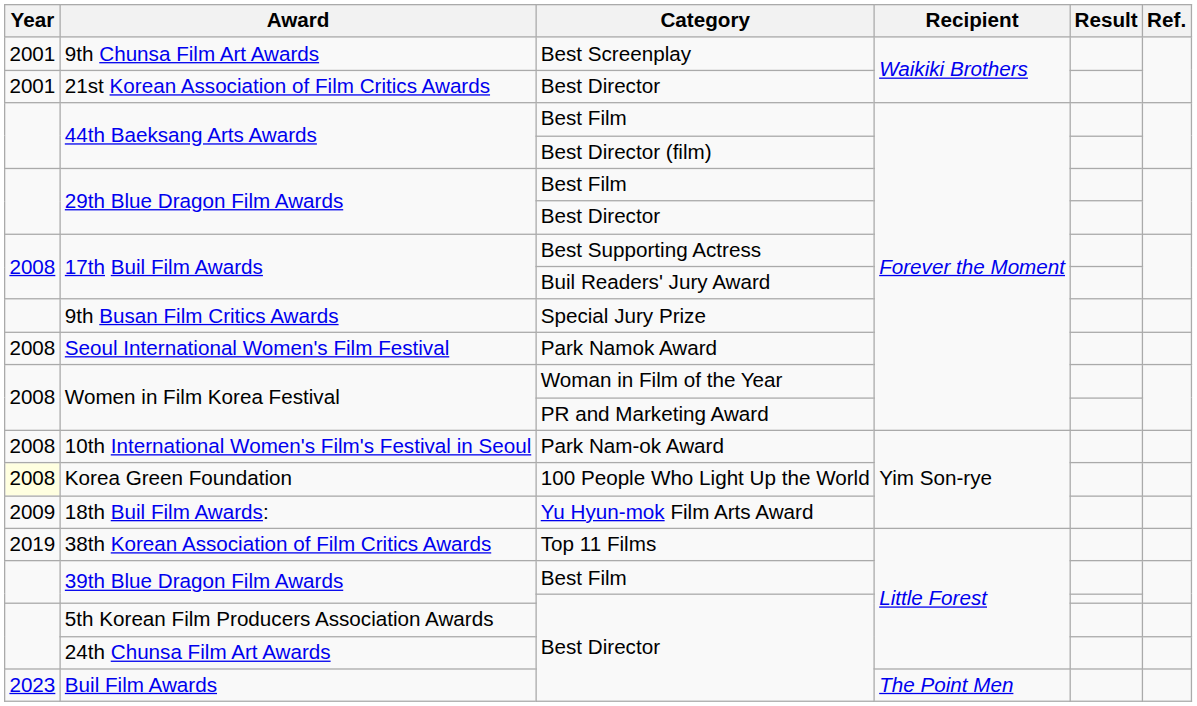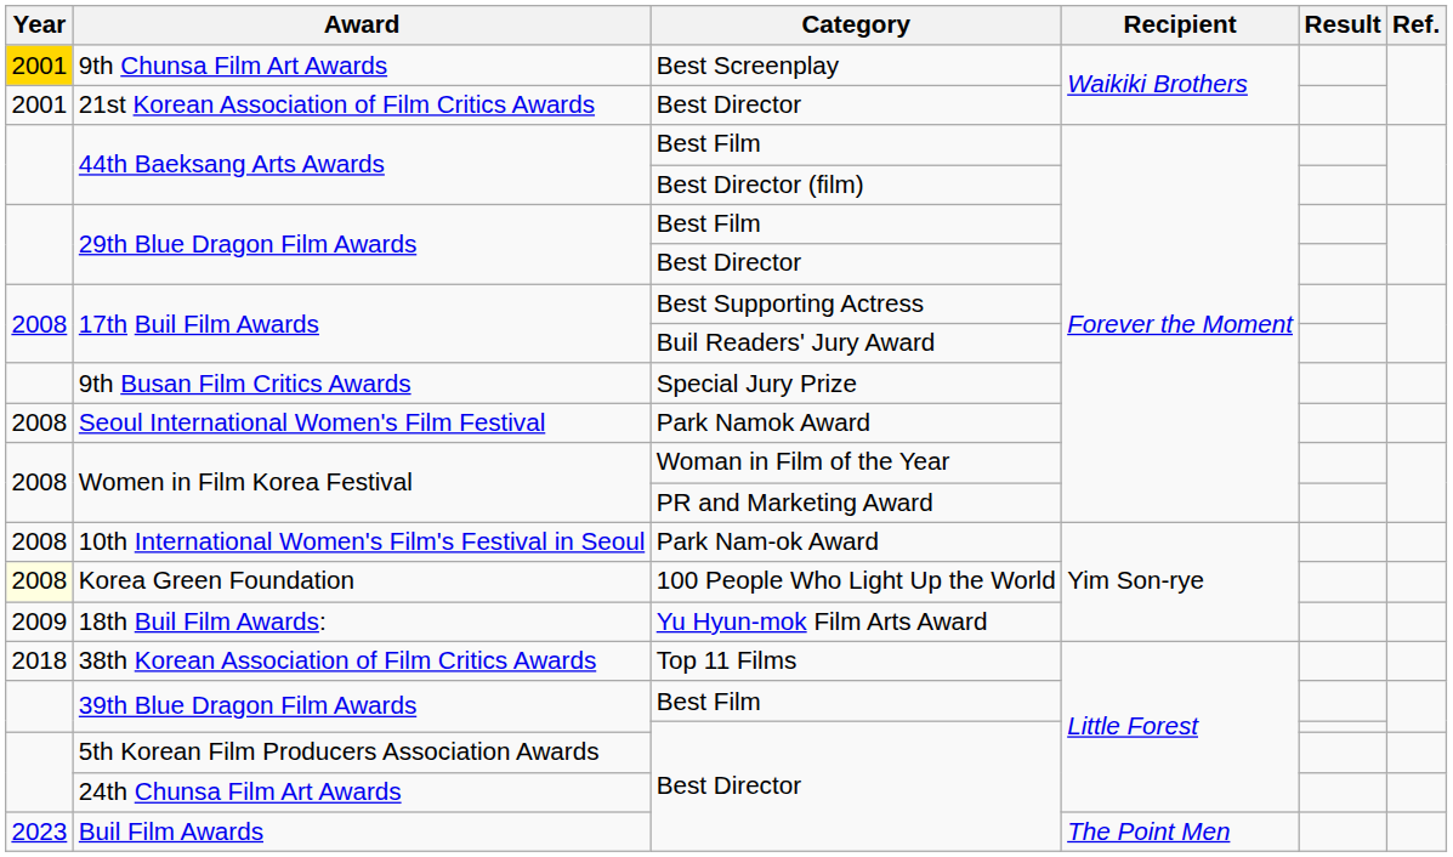9th Chunsa Film Art Awards | Year: no background -> gold background
38th Korean Association of Film Critics Awards | Year: 2019 -> 2018
